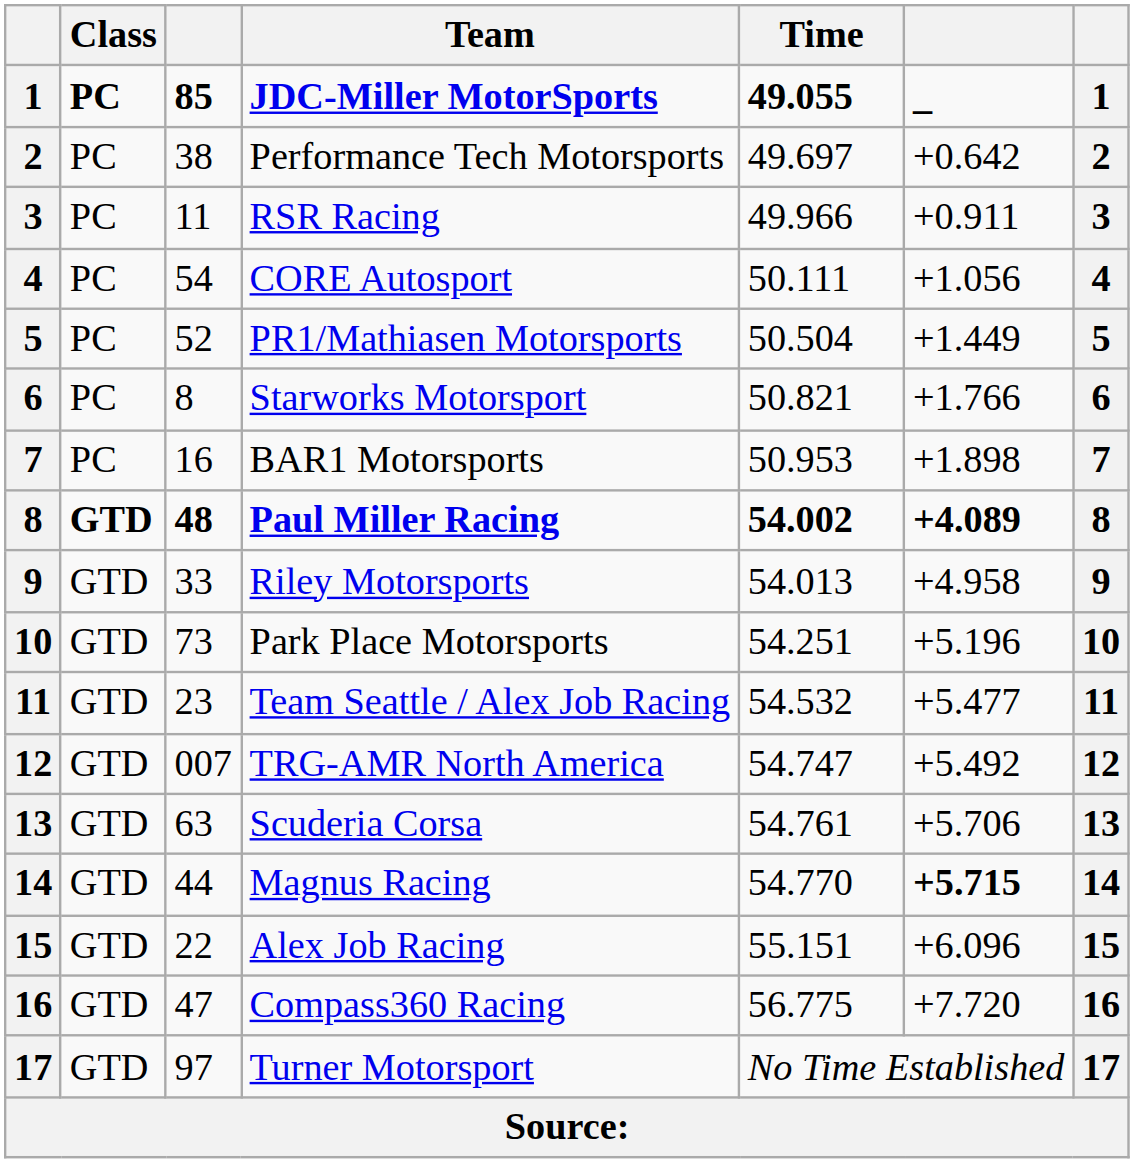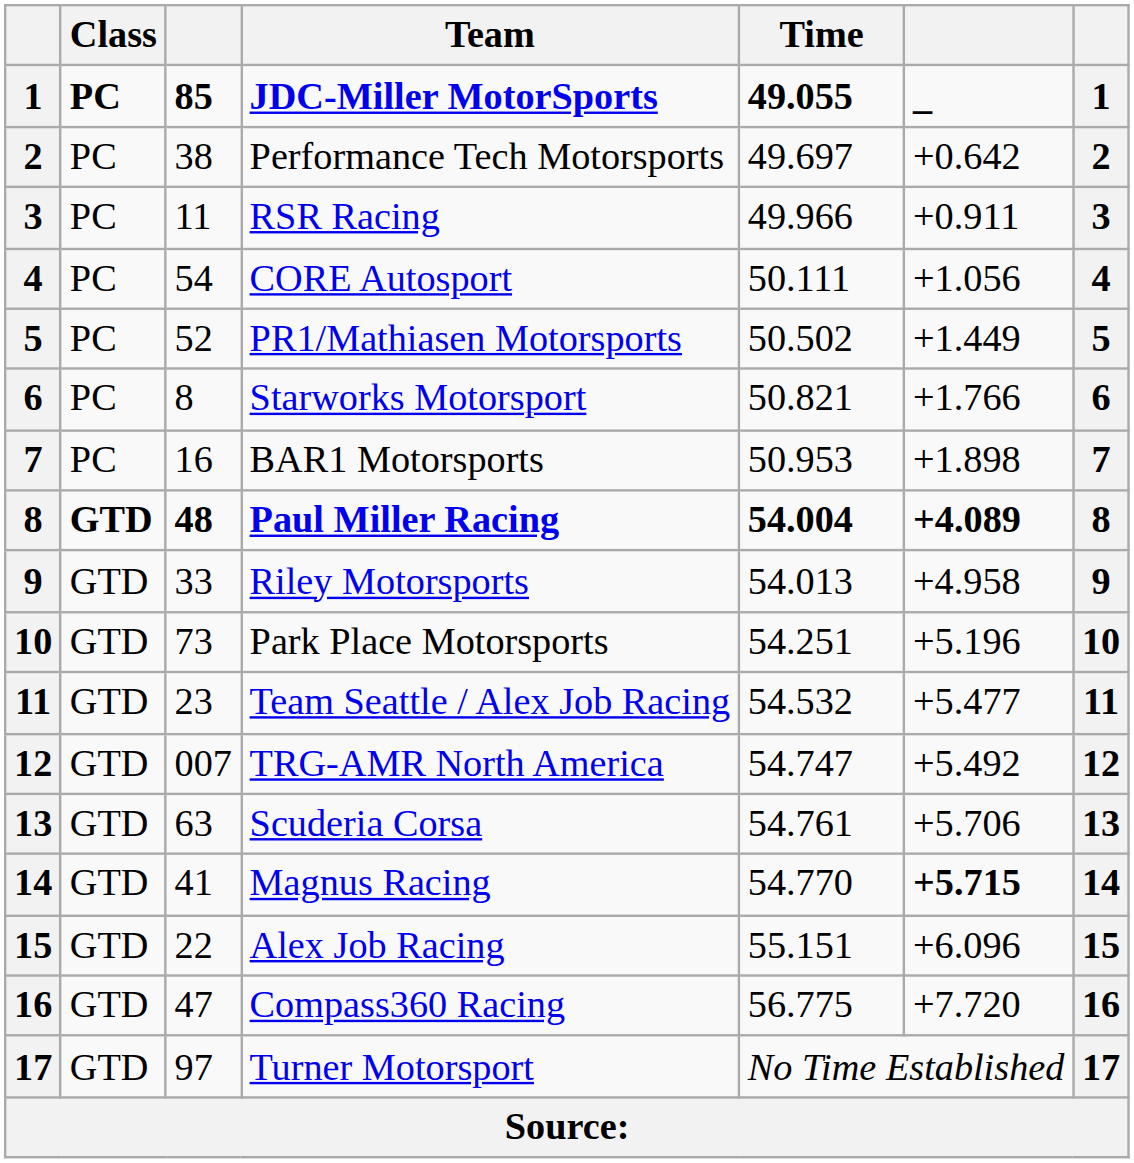PR1/Mathiasen Motorsports | Time: 50.504 -> 50.502
Paul Miller Racing | Time: 54.002 -> 54.004
Magnus Racing | column 3: 44 -> 41
